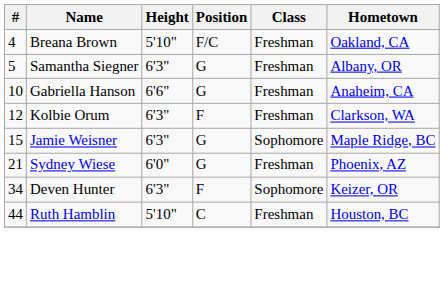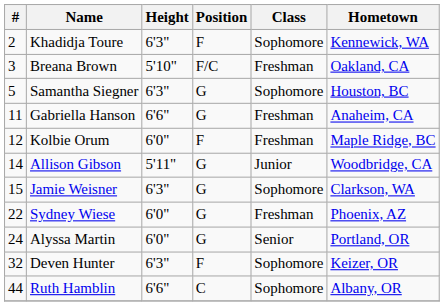+ row: 2 | Khadidja Toure | 6'3" | F | Sophomore | Kennewick, WA
Breana Brown | #: 4 -> 3
Samantha Siegner | Class: Freshman -> Sophomore
Samantha Siegner | Hometown: Albany, OR -> Houston, BC
Gabriella Hanson | #: 10 -> 11
Kolbie Orum | Height: 6'3" -> 6'0"
Kolbie Orum | Hometown: Clarkson, WA -> Maple Ridge, BC
+ row: 14 | Allison Gibson | 5'11" | G | Junior | Woodbridge, CA
Jamie Weisner | Hometown: Maple Ridge, BC -> Clarkson, WA
Sydney Wiese | #: 21 -> 22
+ row: 24 | Alyssa Martin | 6'0" | G | Senior | Portland, OR
Deven Hunter | #: 34 -> 32
Ruth Hamblin | Height: 5'10" -> 6'6"
Ruth Hamblin | Class: Freshman -> Sophomore
Ruth Hamblin | Hometown: Houston, BC -> Albany, OR
